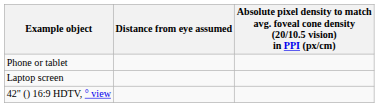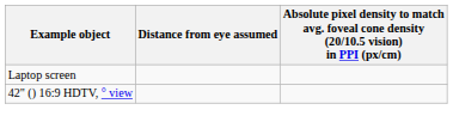- row: Phone or tablet
